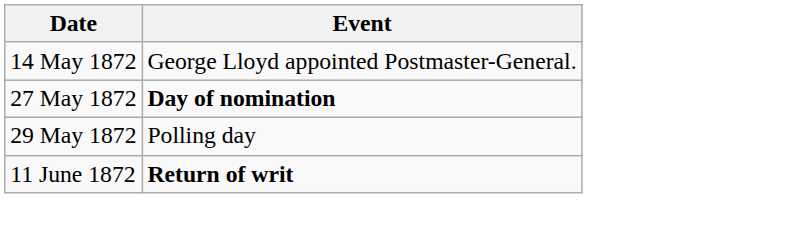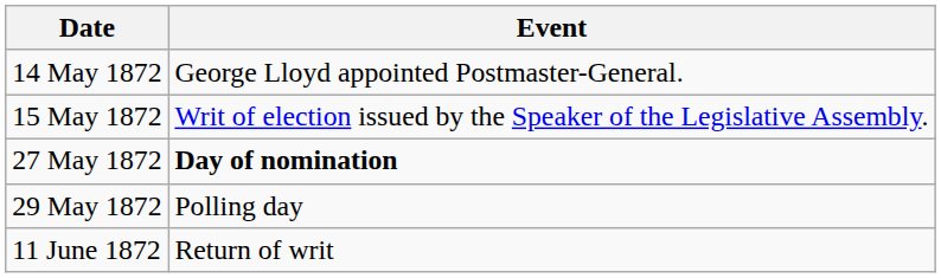+ row: 15 May 1872 | Writ of election issued by the Speaker of the Legislative Assembly.
11 June 1872 | Event: bold -> normal
